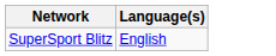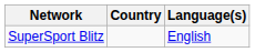+ column: Country
